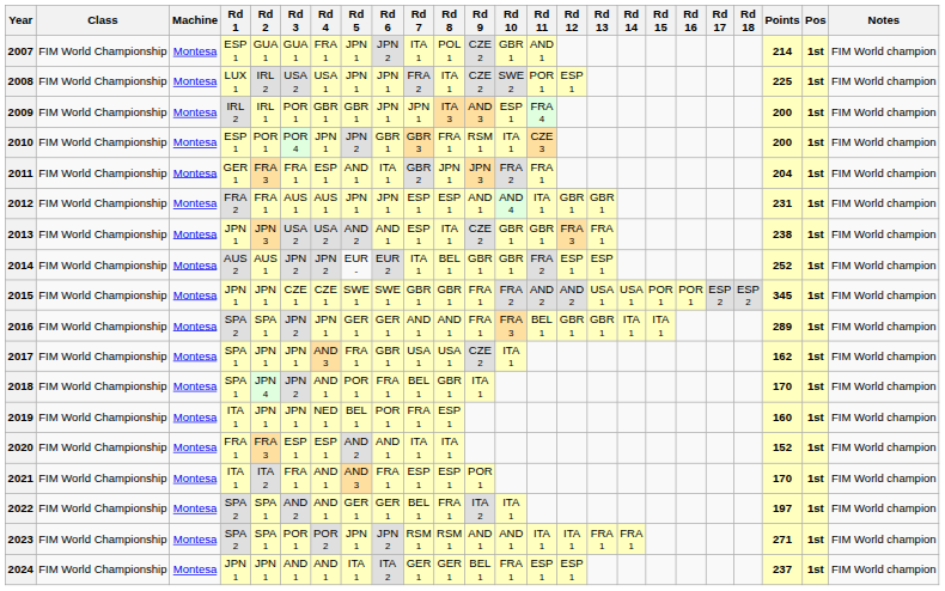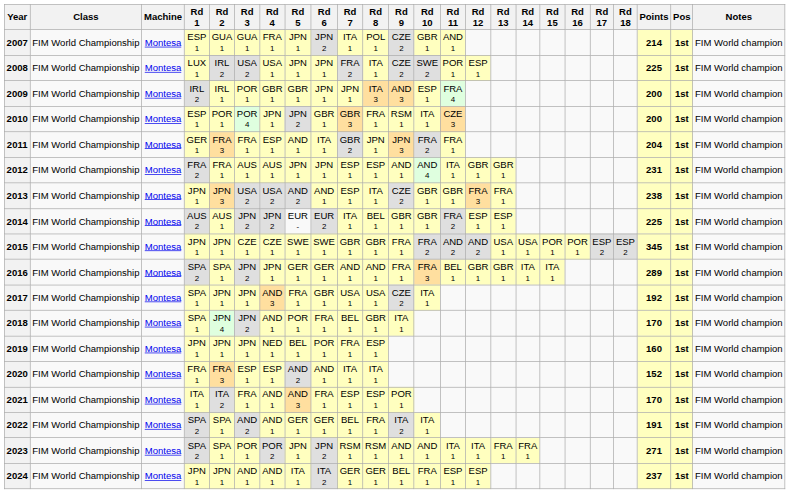2014 | Points: 252 -> 225
2017 | Points: 162 -> 192
2019 | Rd 1: ITA 1 -> JPN 1
2022 | Points: 197 -> 191
